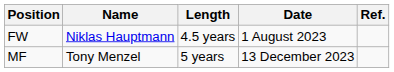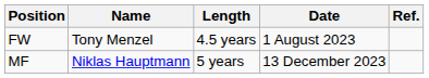FW | Name: Niklas Hauptmann -> Tony Menzel
MF | Name: Tony Menzel -> Niklas Hauptmann
